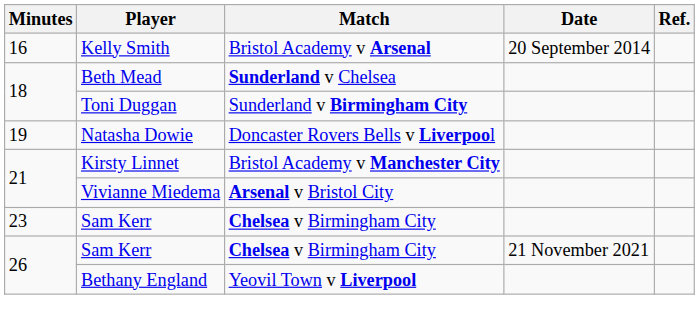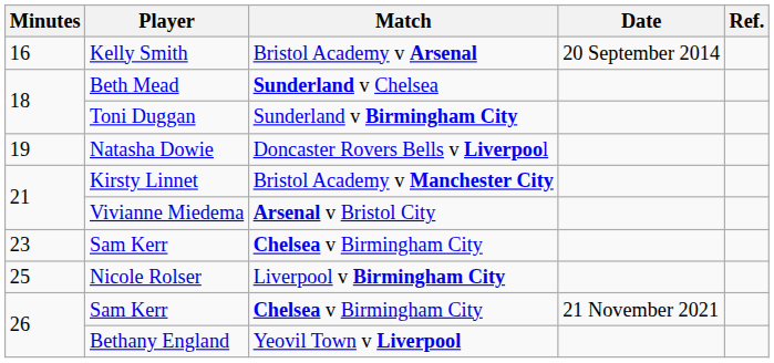+ row: 25 | Nicole Rolser | Liverpool v Birmingham City
